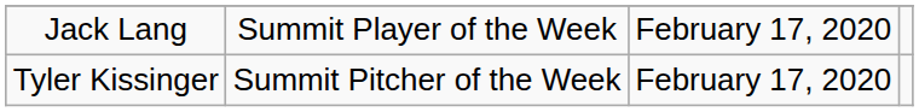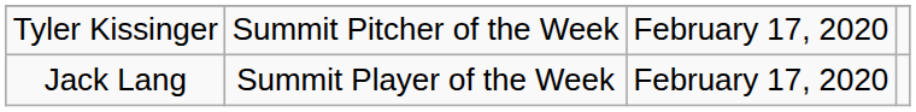rows swapped: Jack Lang <-> Tyler Kissinger
